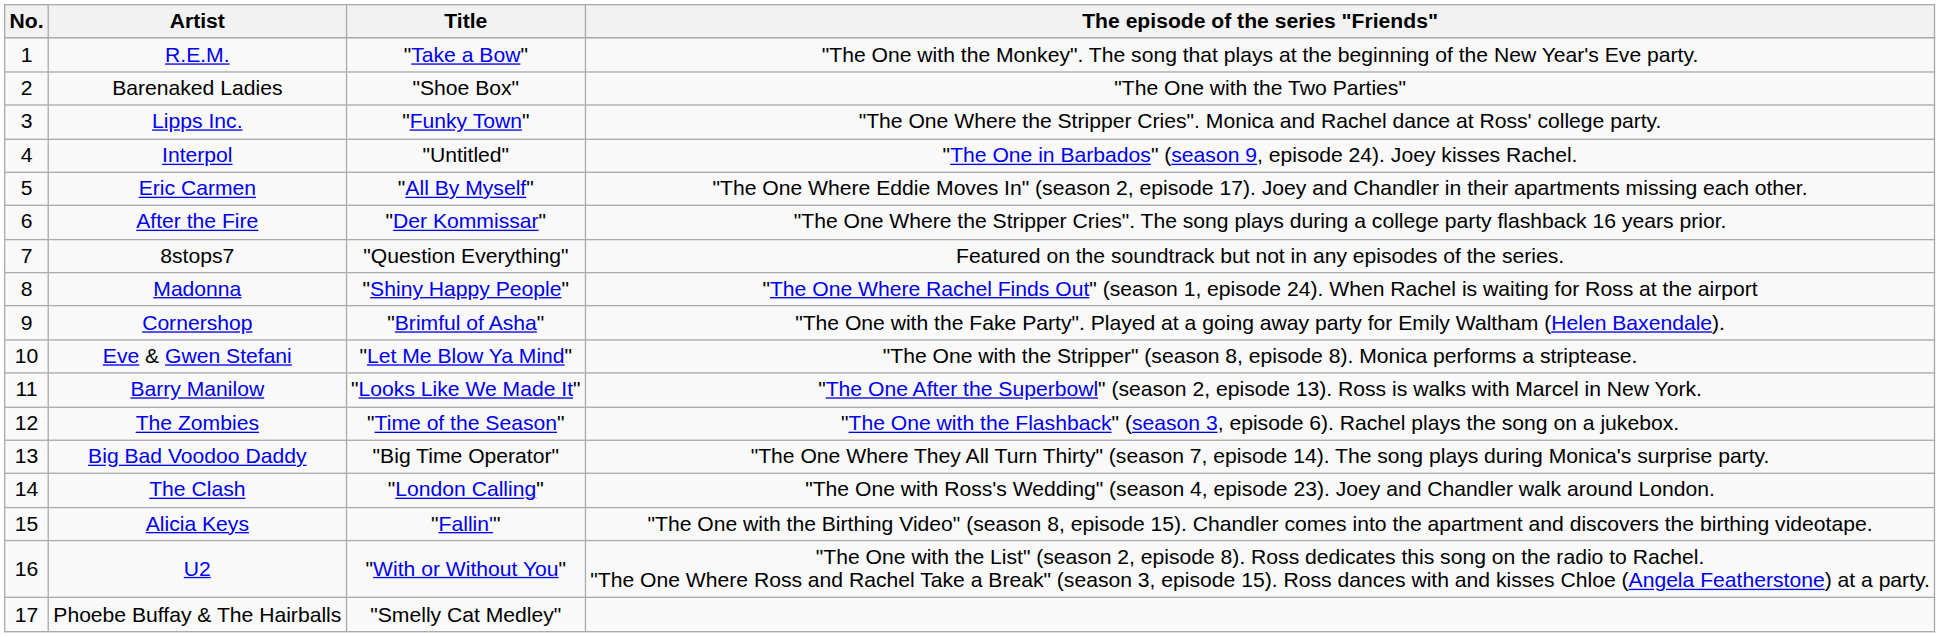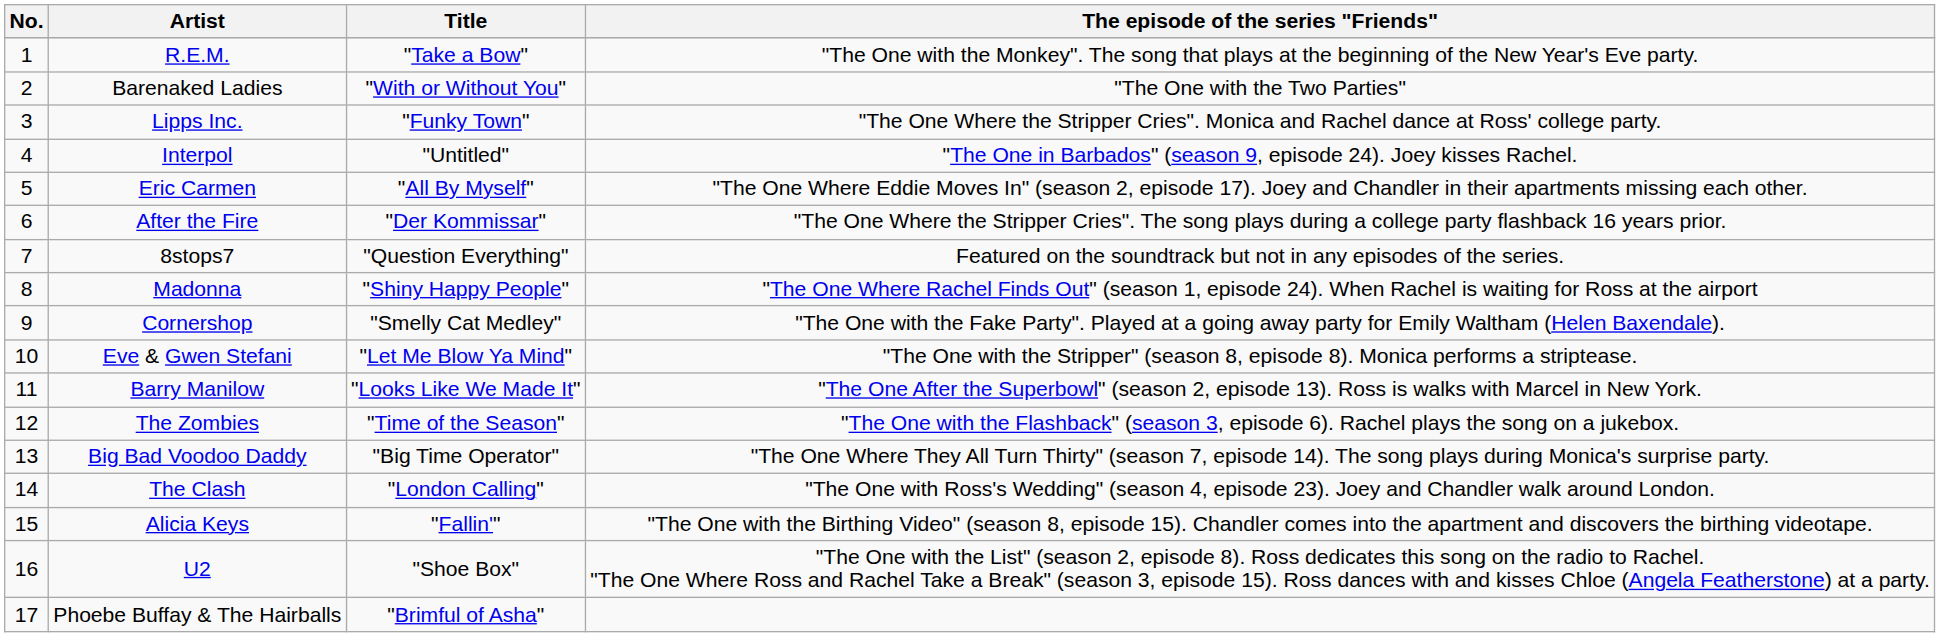Barenaked Ladies | Title: "Shoe Box" -> "With or Without You"
Cornershop | Title: "Brimful of Asha" -> "Smelly Cat Medley"
U2 | Title: "With or Without You" -> "Shoe Box"
Phoebe Buffay & The Hairballs | Title: "Smelly Cat Medley" -> "Brimful of Asha"
